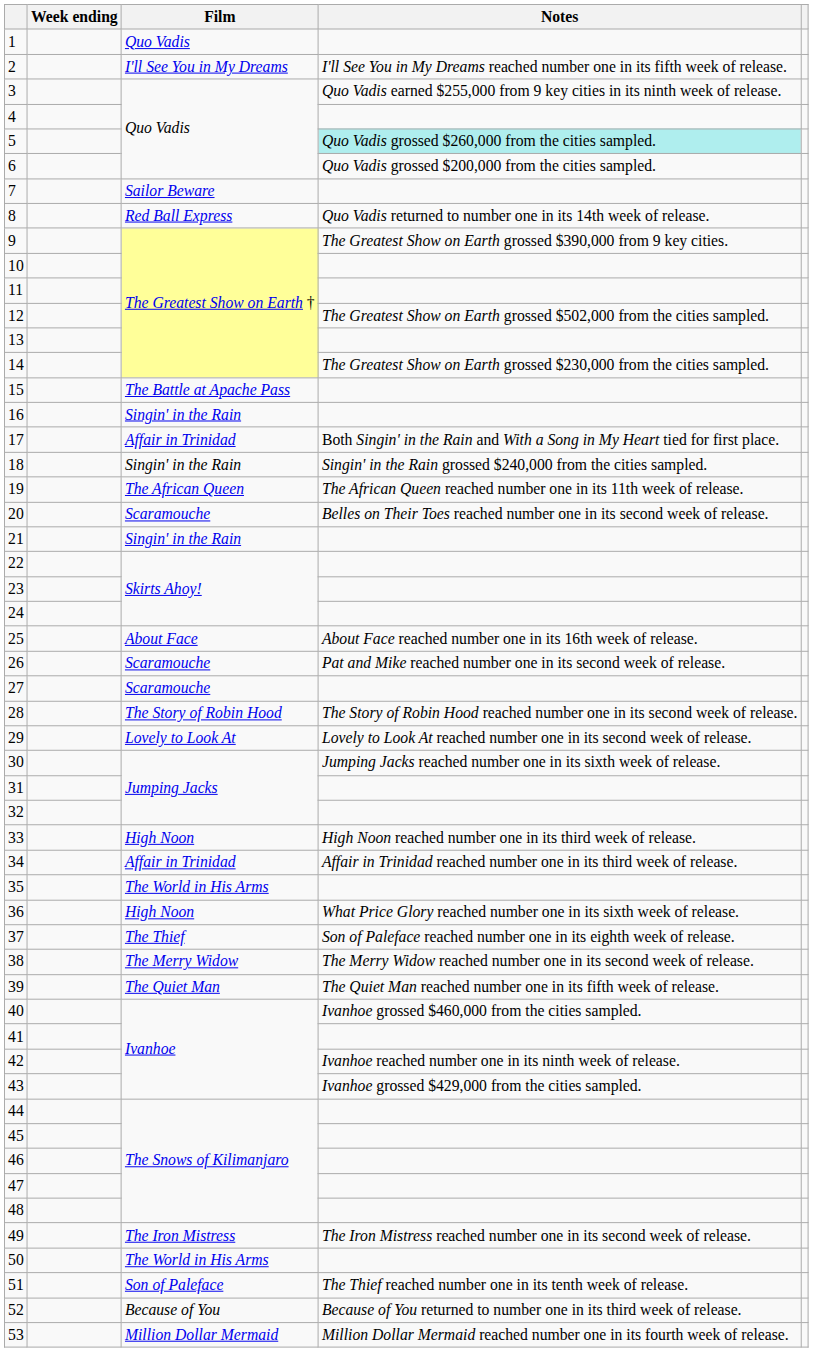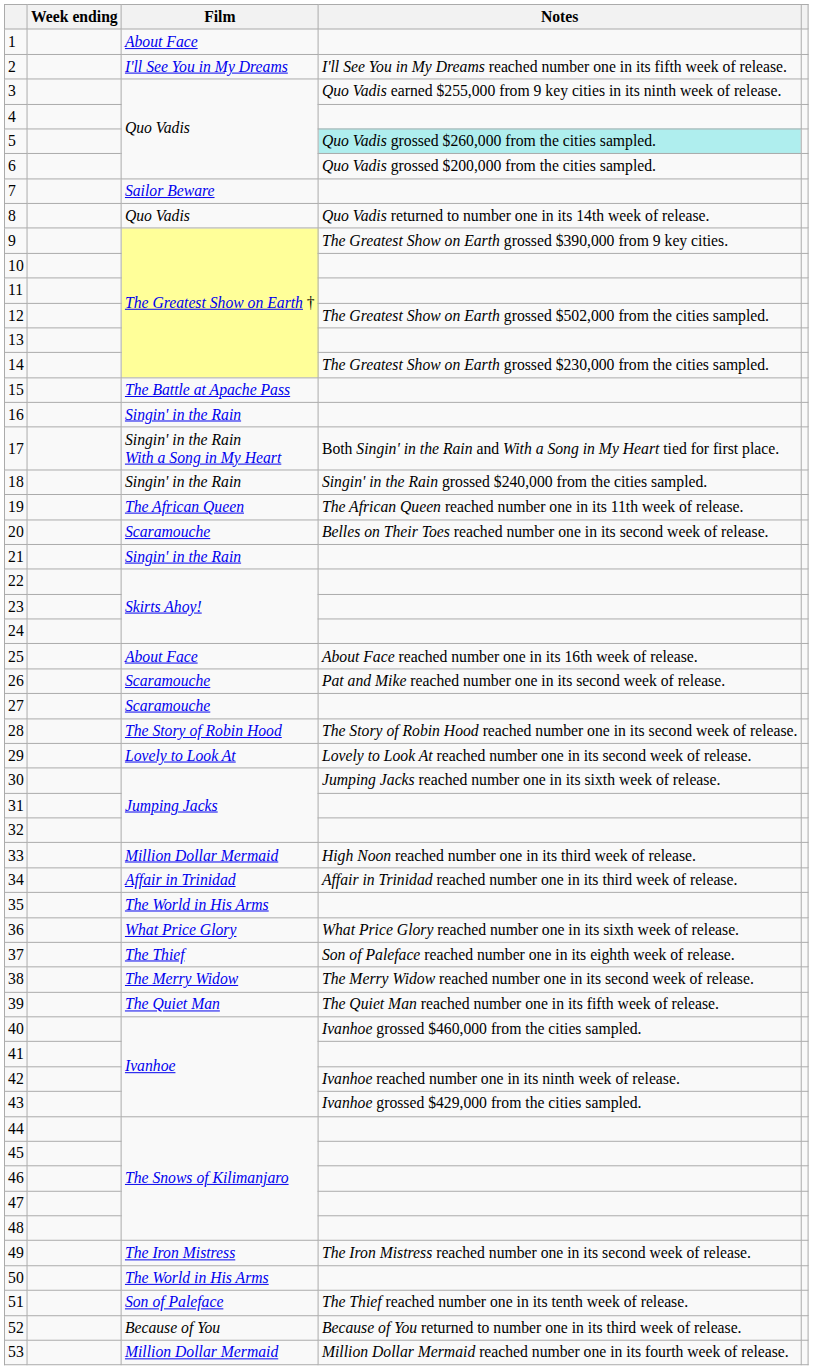1 | Film: Quo Vadis -> About Face
8 | Film: Red Ball Express -> Quo Vadis
17 | Film: Affair in Trinidad -> Singin' in the Rain With a Song in My Heart
33 | Film: High Noon -> Million Dollar Mermaid
36 | Film: High Noon -> What Price Glory
